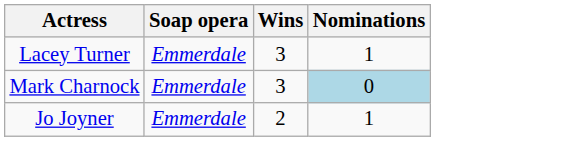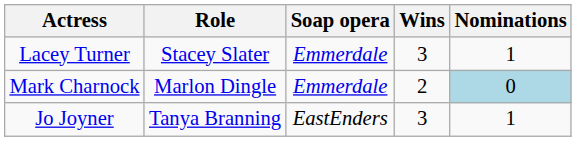+ column: Role | Stacey Slater | Marlon Dingle | Tanya Branning
Mark Charnock | Wins: 3 -> 2
Jo Joyner | Soap opera: Emmerdale -> EastEnders
Jo Joyner | Wins: 2 -> 3
